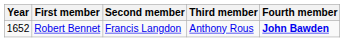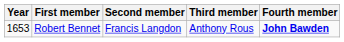Robert Bennet | Year: 1652 -> 1653
